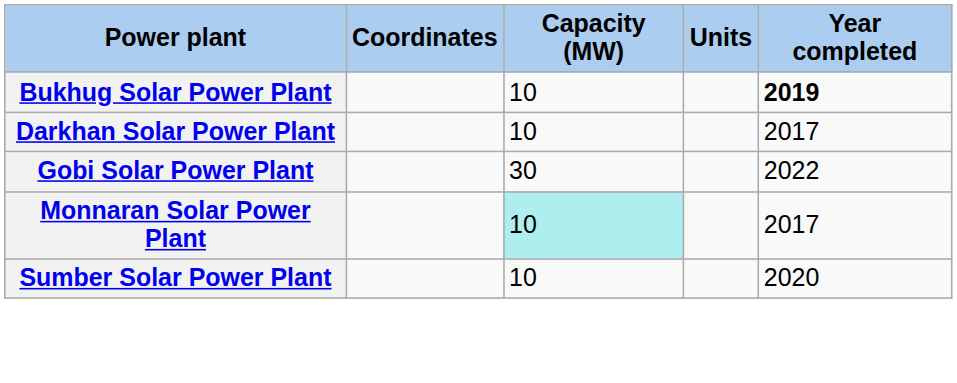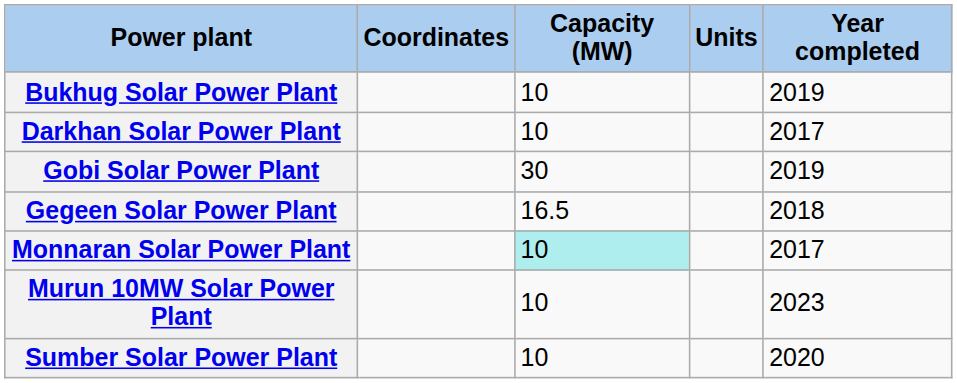Bukhug Solar Power Plant | Year completed: bold -> normal
Gobi Solar Power Plant | Year completed: 2022 -> 2019
+ row: Gegeen Solar Power Plant | 16.5 | 2018
+ row: Murun 10MW Solar Power Plant | 10 | 2023
